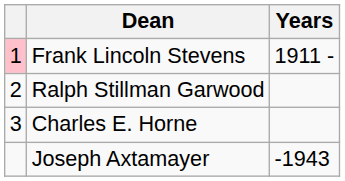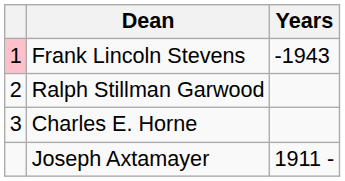Frank Lincoln Stevens | Years: 1911 - -> -1943
Joseph Axtamayer | Years: -1943 -> 1911 -
